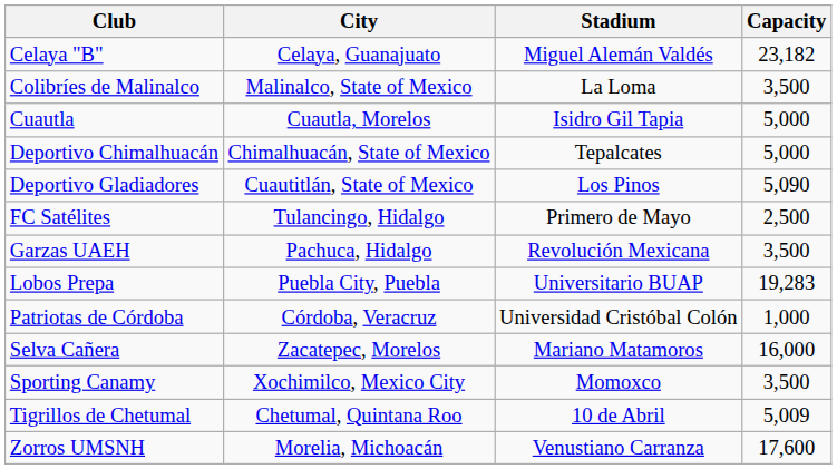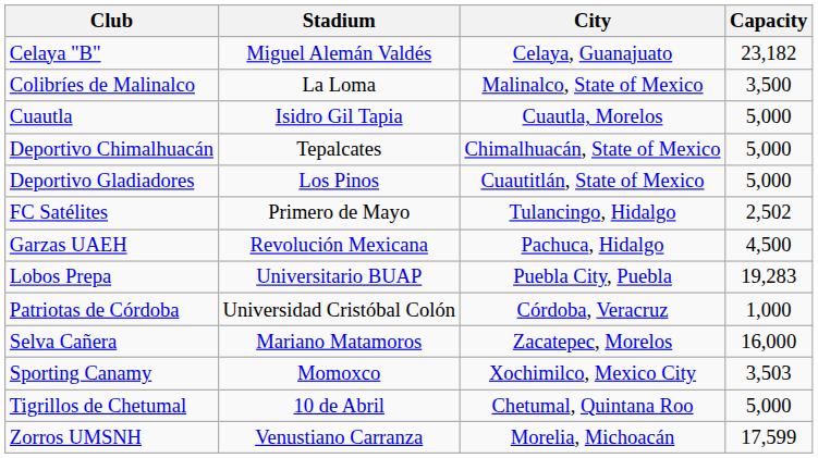columns swapped: City <-> Stadium
Deportivo Gladiadores | Capacity: 5,090 -> 5,000
FC Satélites | Capacity: 2,500 -> 2,502
Garzas UAEH | Capacity: 3,500 -> 4,500
Sporting Canamy | Capacity: 3,500 -> 3,503
Tigrillos de Chetumal | Capacity: 5,009 -> 5,000
Zorros UMSNH | Capacity: 17,600 -> 17,599
